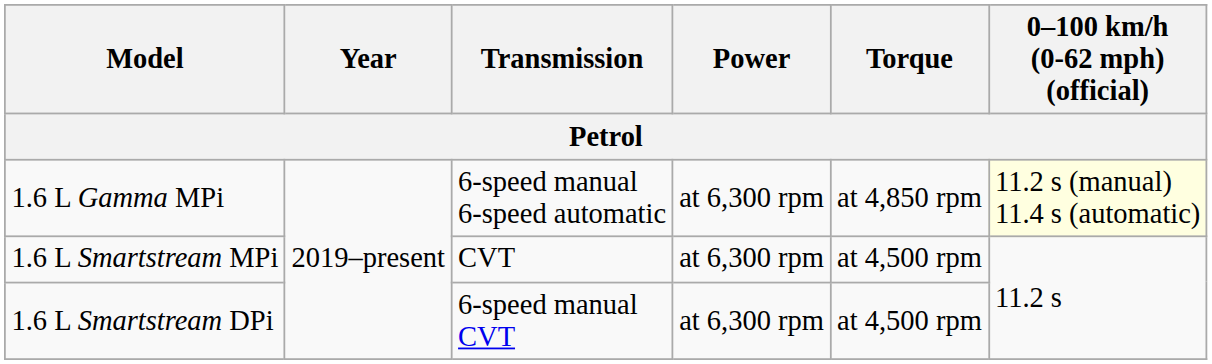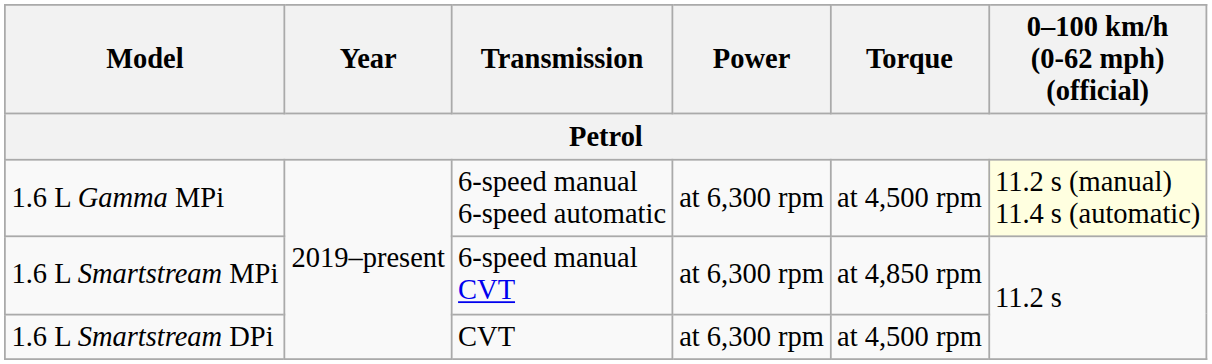1.6 L Gamma MPi | Torque: at 4,850 rpm -> at 4,500 rpm
1.6 L Smartstream MPi | Transmission: CVT -> 6-speed manual CVT
1.6 L Smartstream MPi | Torque: at 4,500 rpm -> at 4,850 rpm
1.6 L Smartstream DPi | Transmission: 6-speed manual CVT -> CVT
